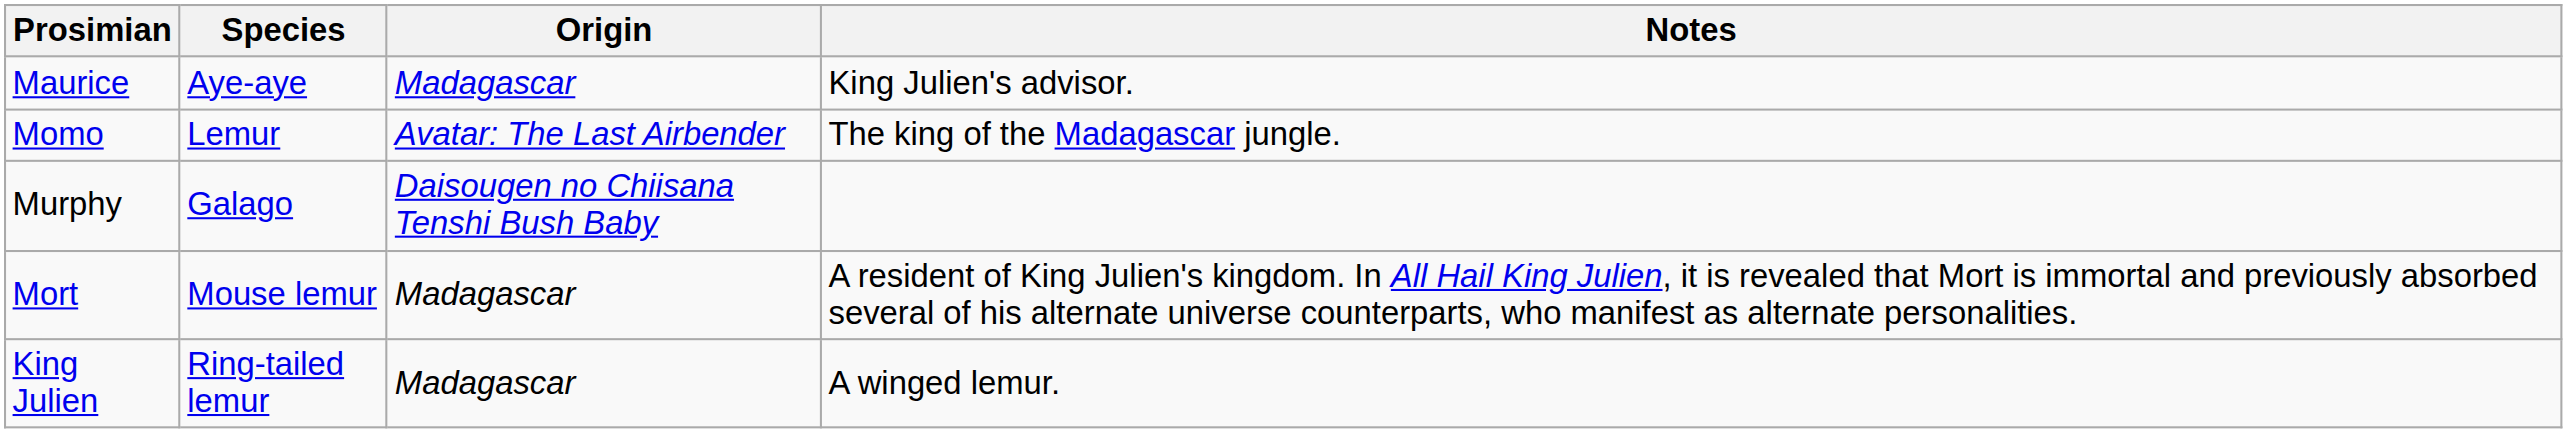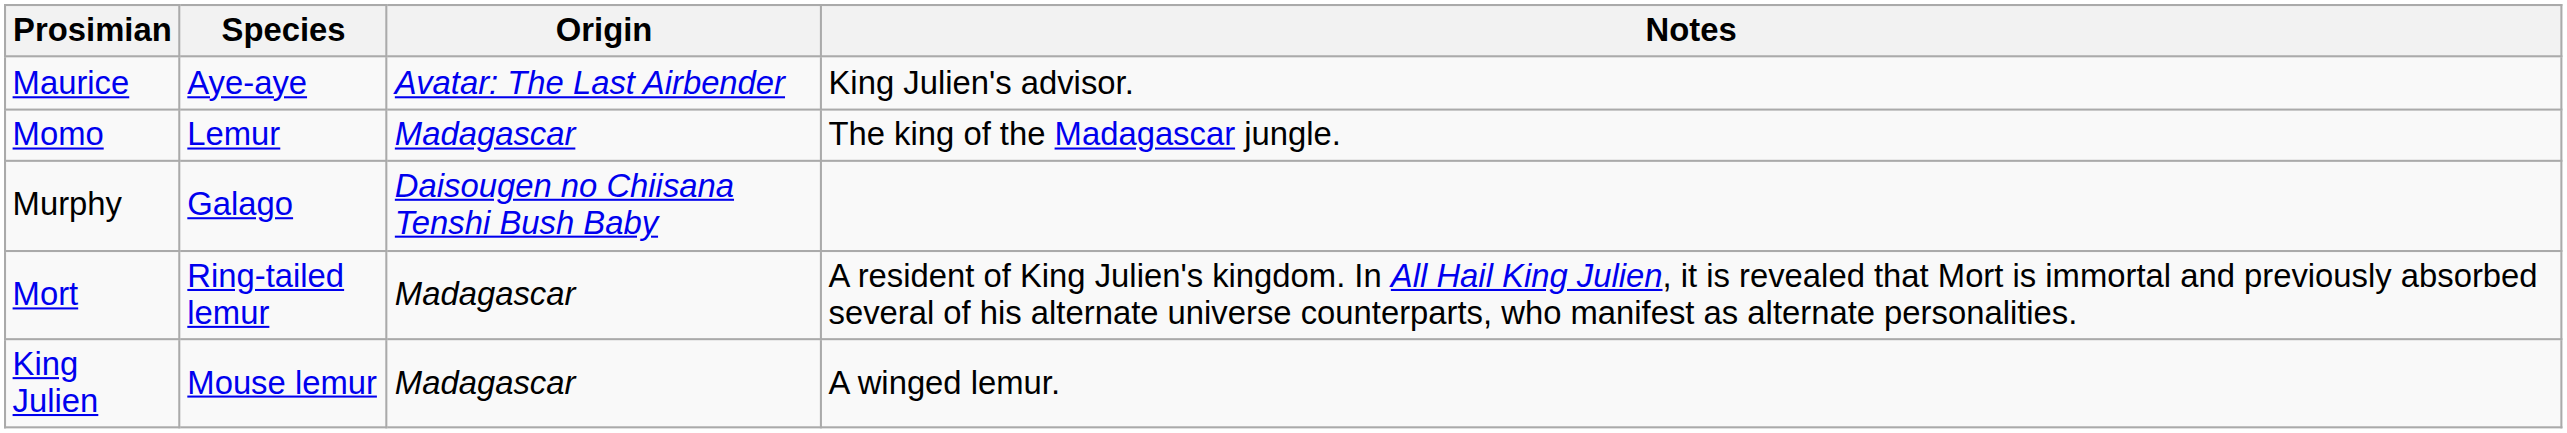Maurice | Origin: Madagascar -> Avatar: The Last Airbender
Momo | Origin: Avatar: The Last Airbender -> Madagascar
Mort | Species: Mouse lemur -> Ring-tailed lemur
King Julien | Species: Ring-tailed lemur -> Mouse lemur
